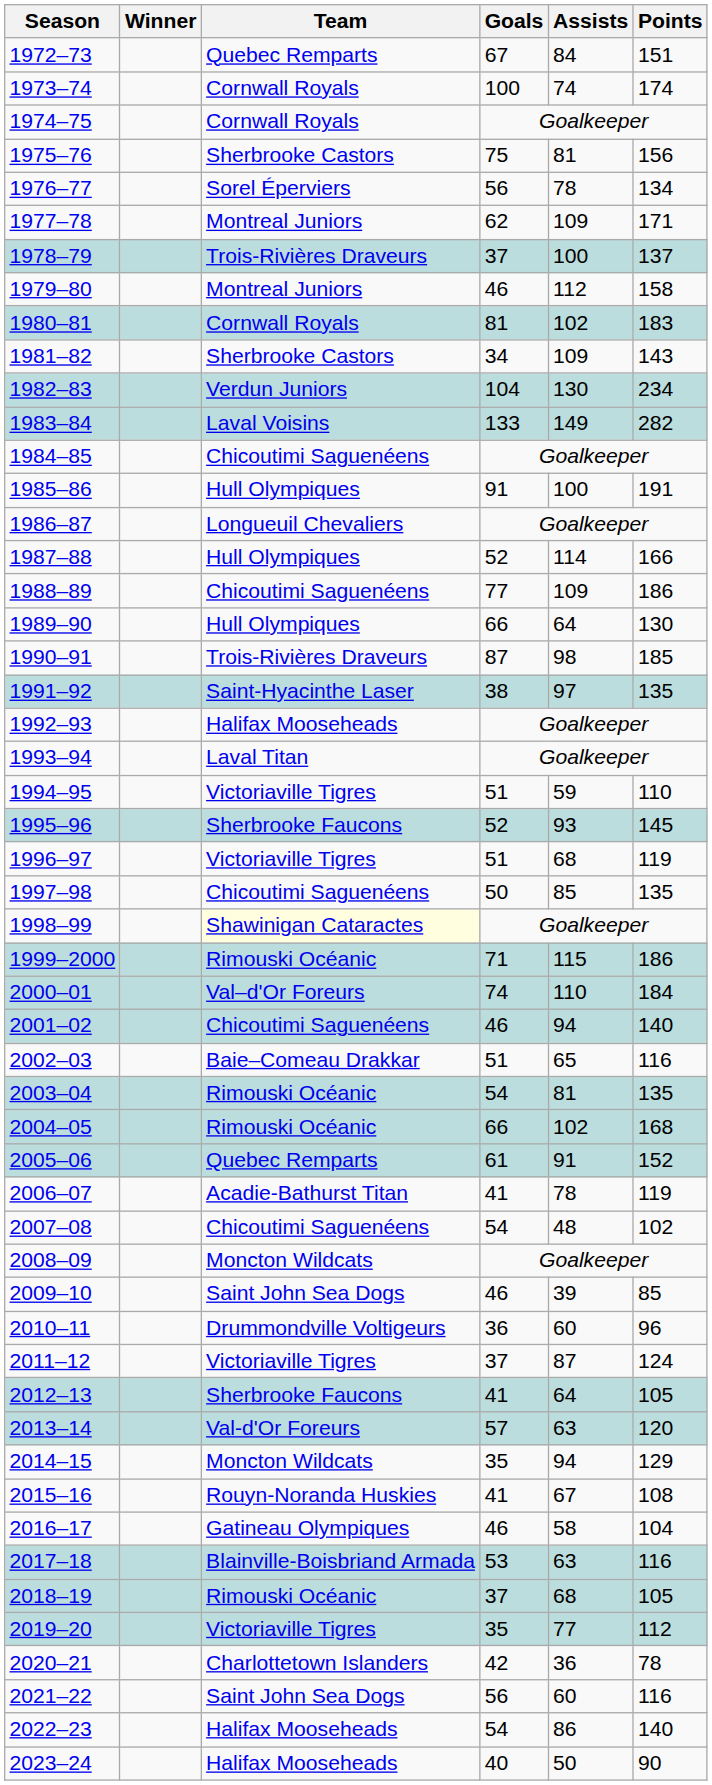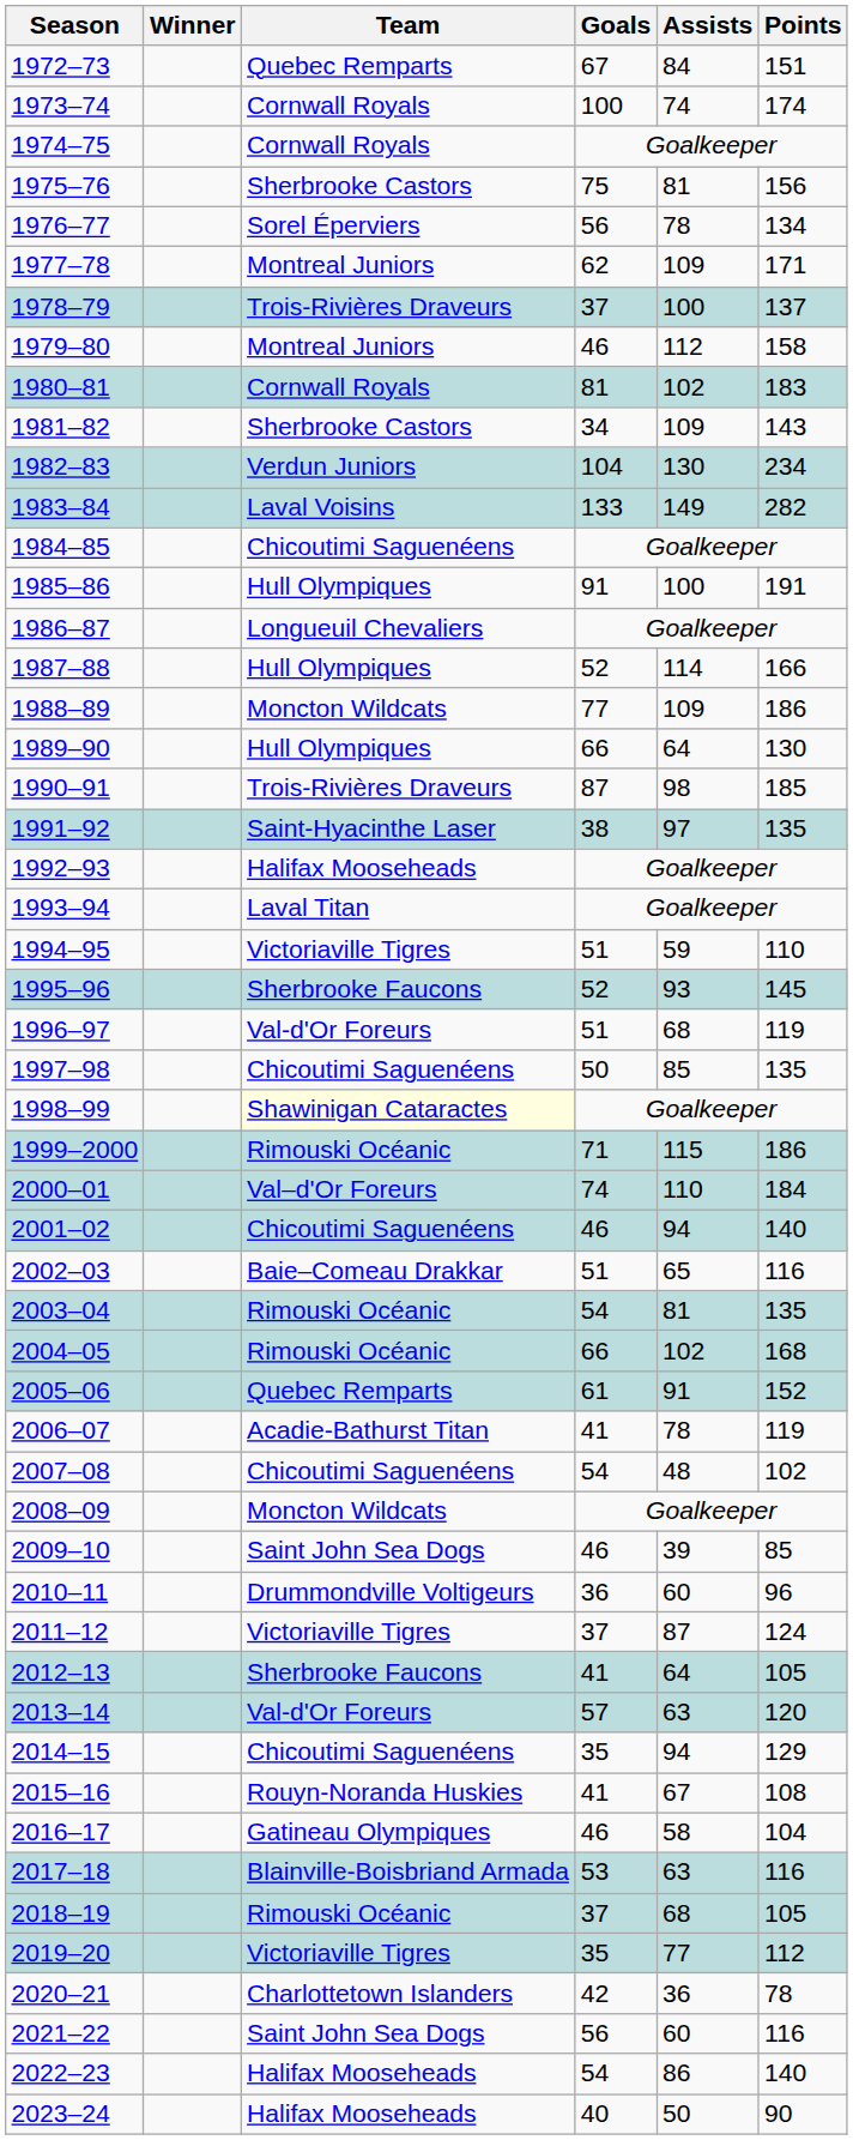1988–89 | Team: Chicoutimi Saguenéens -> Moncton Wildcats
1996–97 | Team: Victoriaville Tigres -> Val-d'Or Foreurs
2014–15 | Team: Moncton Wildcats -> Chicoutimi Saguenéens
